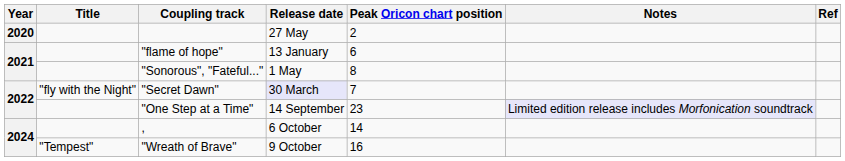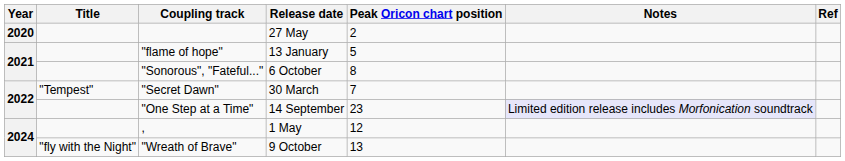"flame of hope" | Peak Oricon chart position: 6 -> 5
"Sonorous", "Fateful..." | Release date: 1 May -> 6 October
"Secret Dawn" | Title: "fly with the Night" -> "Tempest"
"Secret Dawn" | Release date: lavender background -> no background
, | Release date: 6 October -> 1 May
, | Peak Oricon chart position: 14 -> 12
"Wreath of Brave" | Title: "Tempest" -> "fly with the Night"
"Wreath of Brave" | Peak Oricon chart position: 16 -> 13
